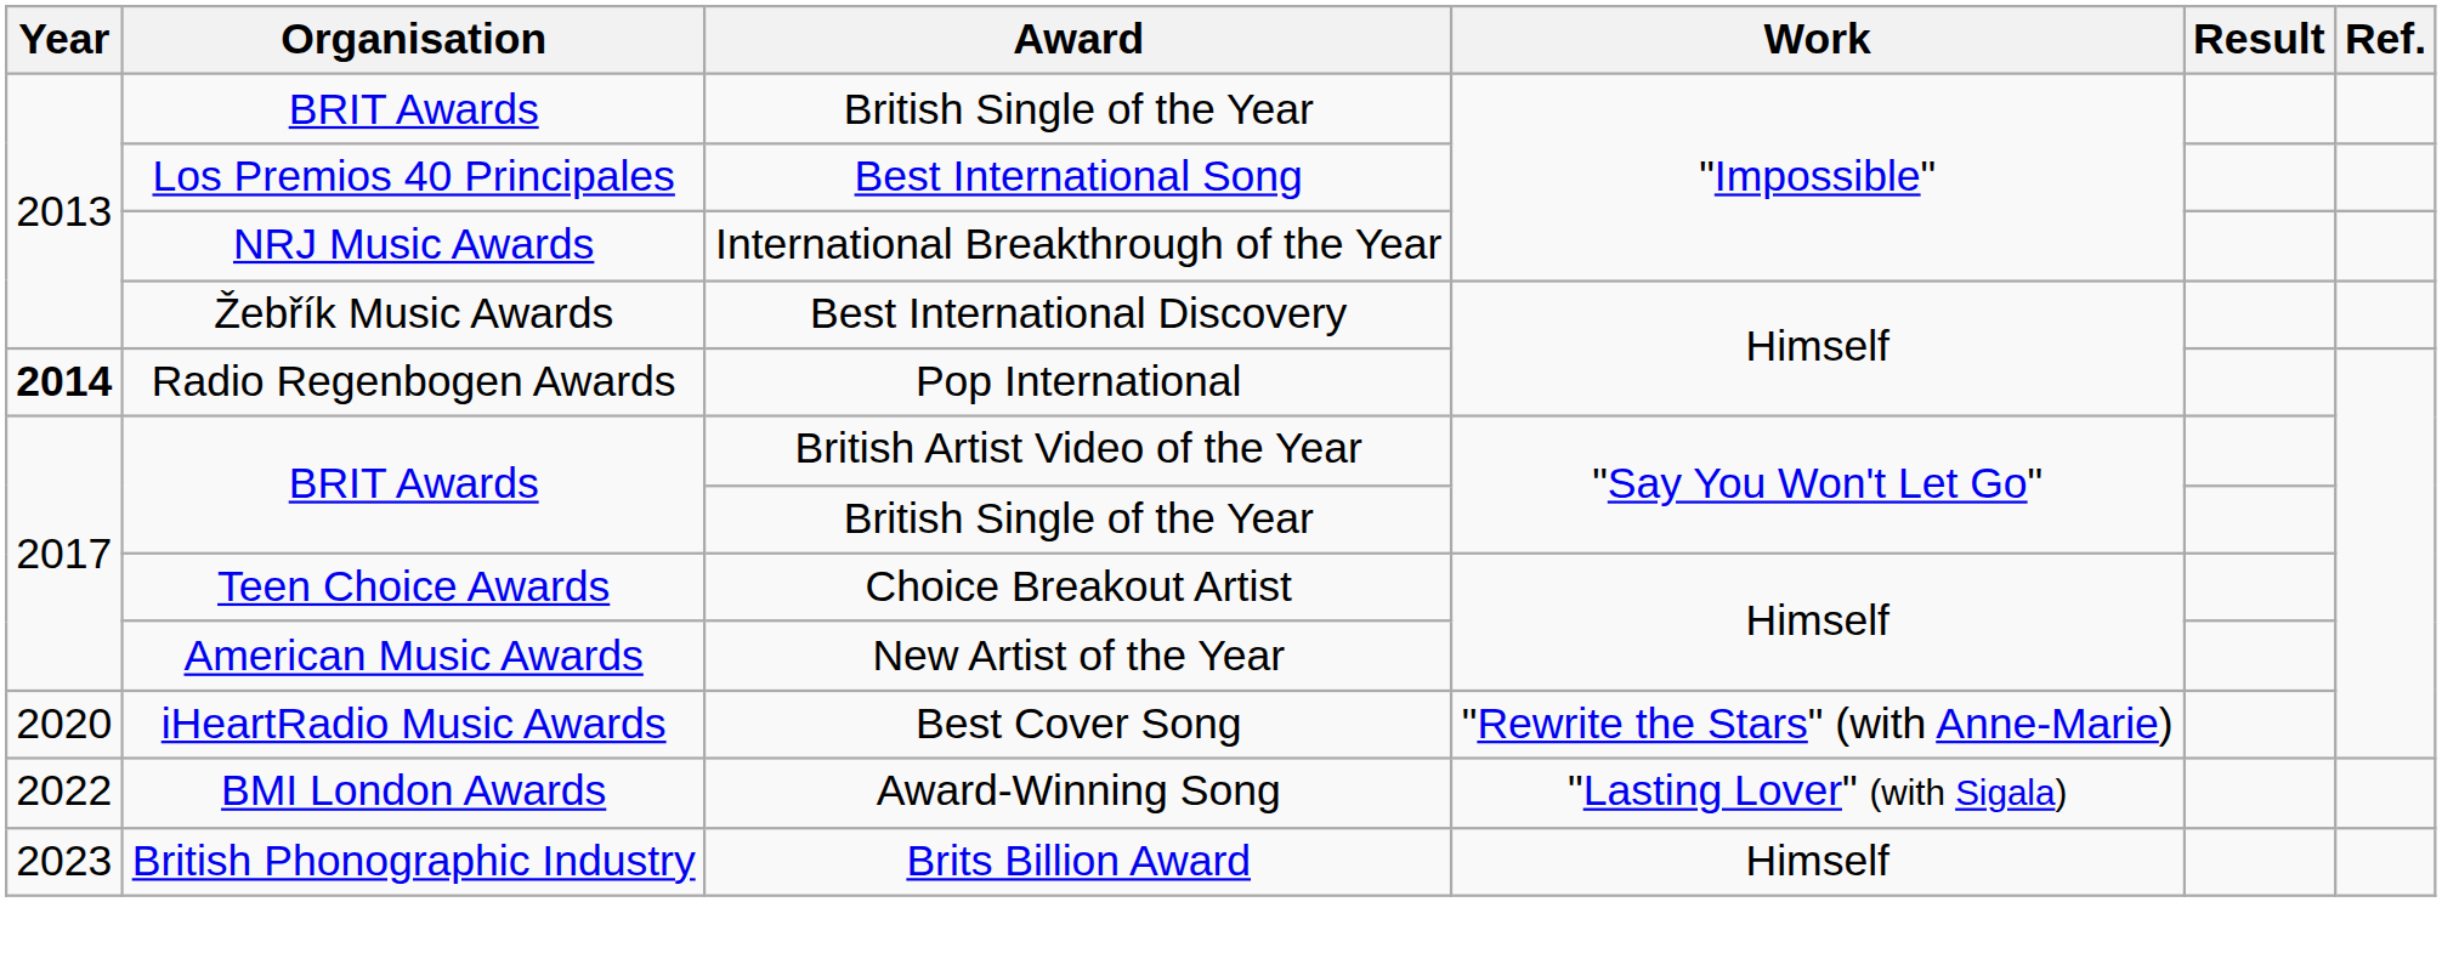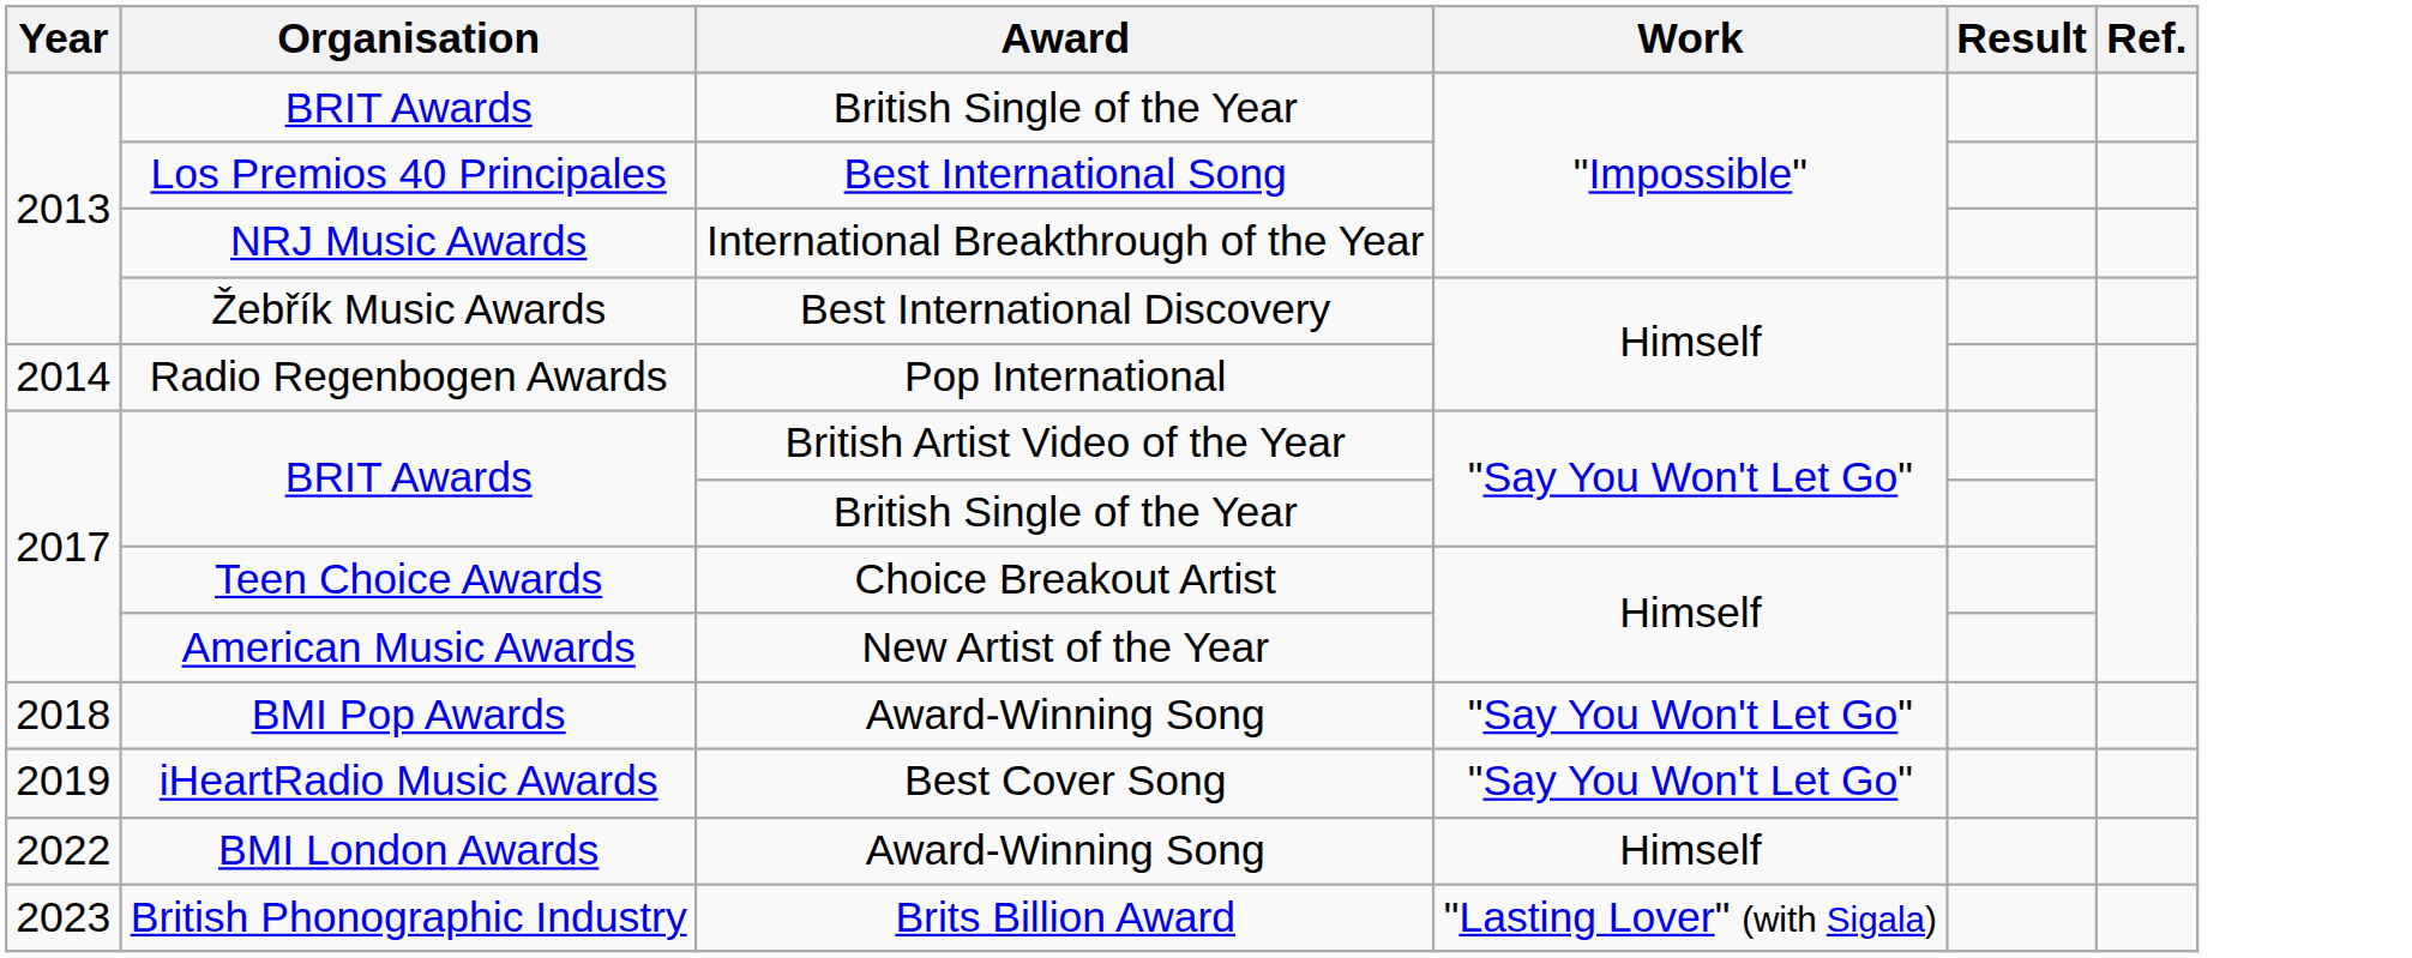Radio Regenbogen Awards | Year: bold -> normal
+ row: 2018 | BMI Pop Awards | Award-Winning Song | "Say You Won't Let Go"
iHeartRadio Music Awards | Year: 2020 -> 2019
iHeartRadio Music Awards | Work: "Rewrite the Stars" (with Anne-Marie) -> "Say You Won't Let Go"
BMI London Awards | Work: "Lasting Lover" (with Sigala) -> Himself
British Phonographic Industry | Work: Himself -> "Lasting Lover" (with Sigala)
